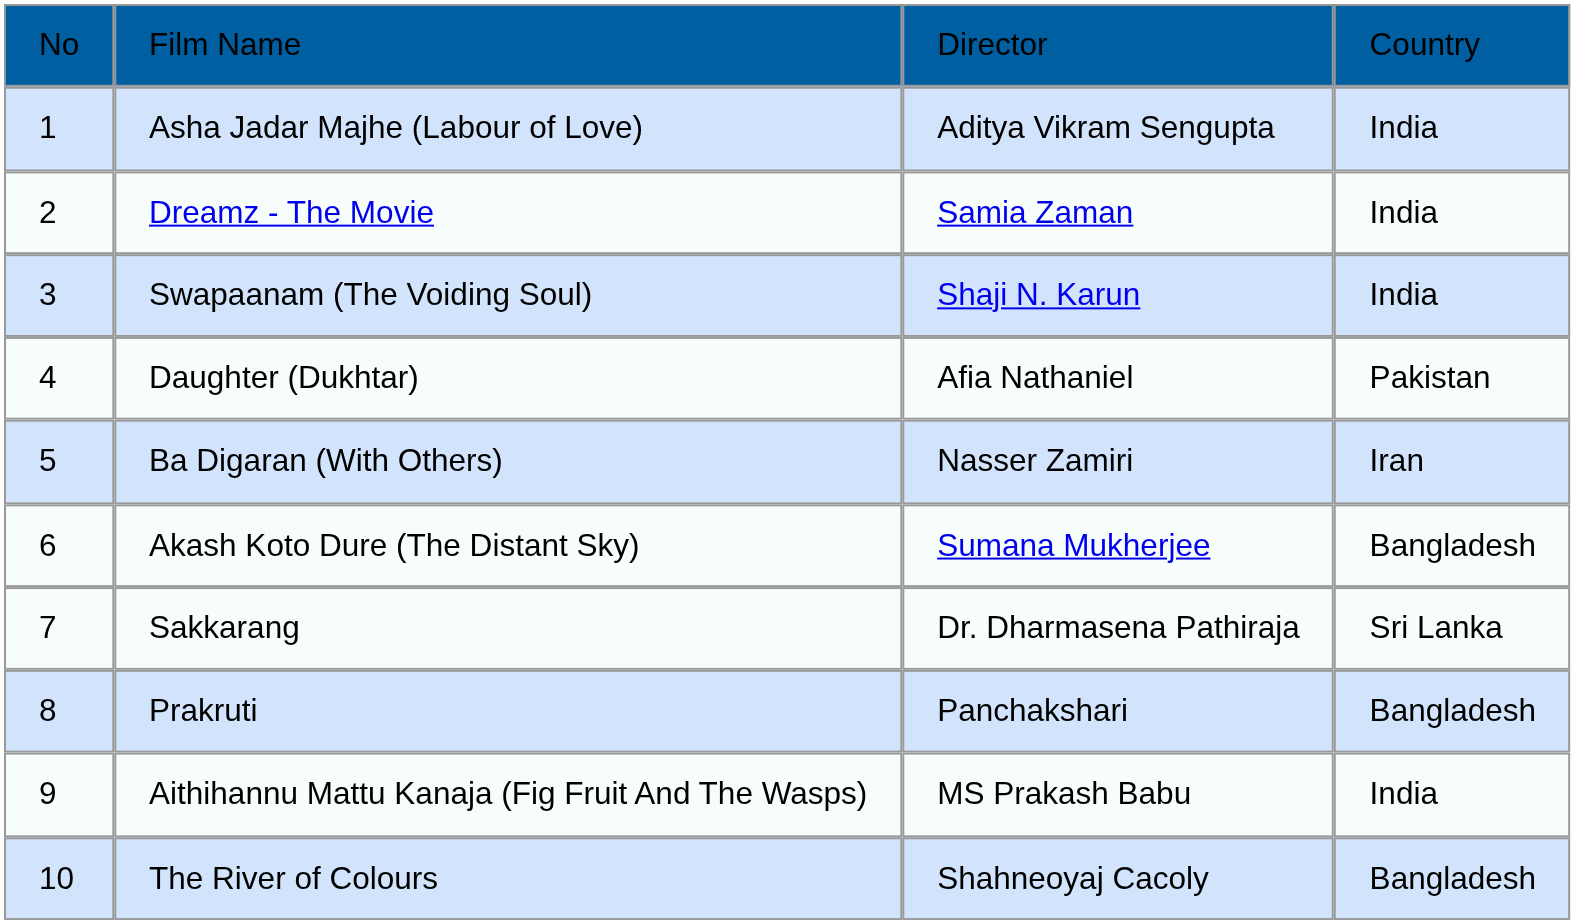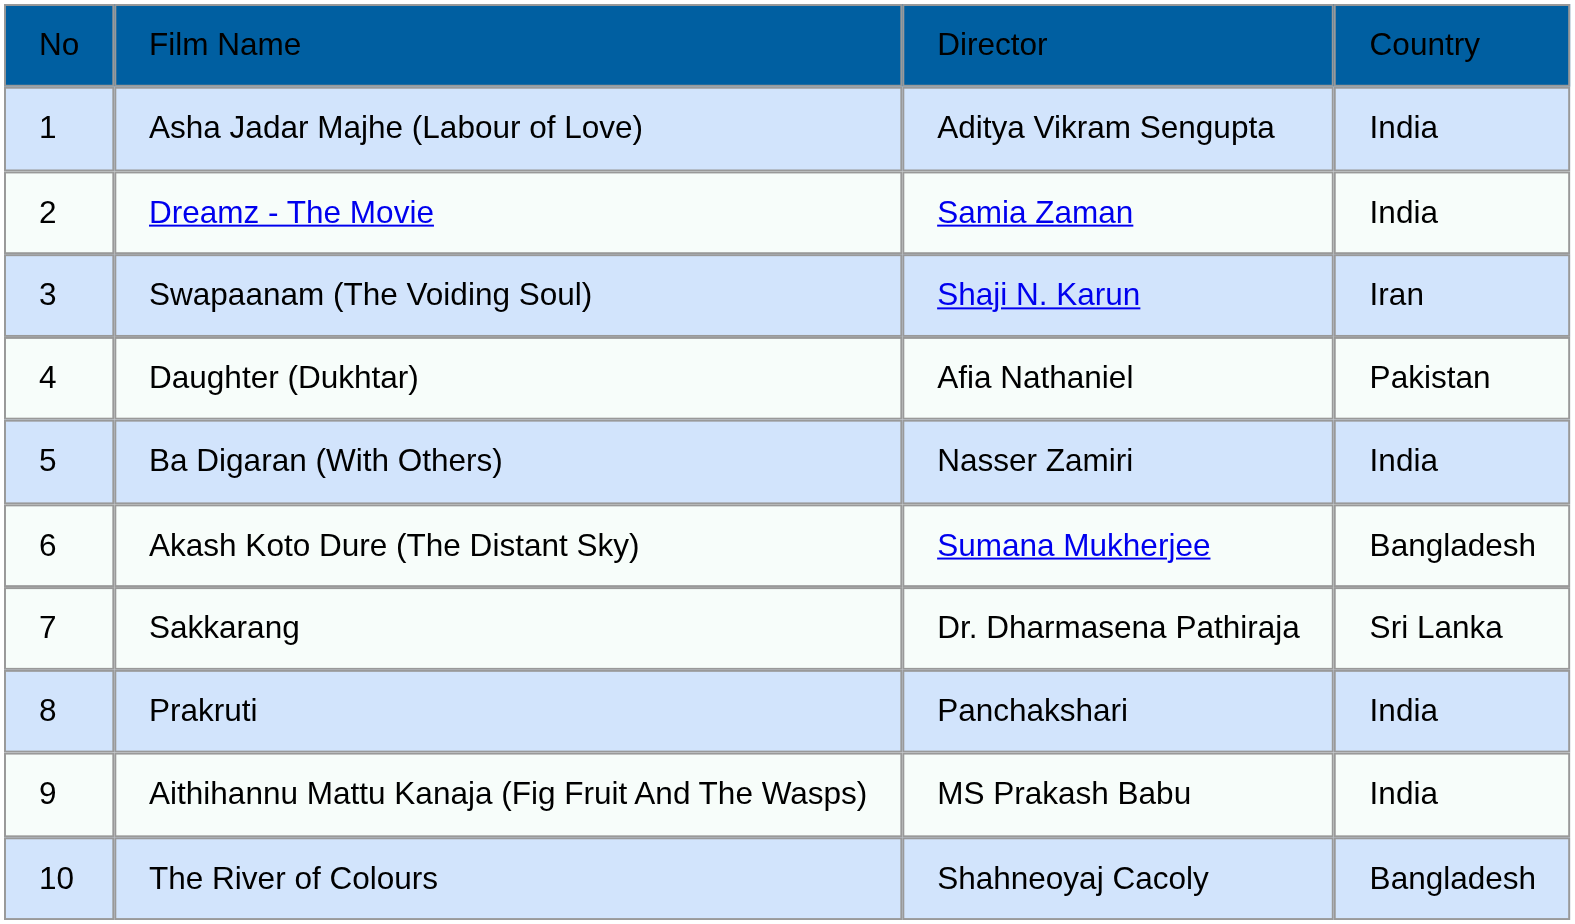Swapaanam (The Voiding Soul) | column 4: India -> Iran
Ba Digaran (With Others) | column 4: Iran -> India
Prakruti | column 4: Bangladesh -> India
